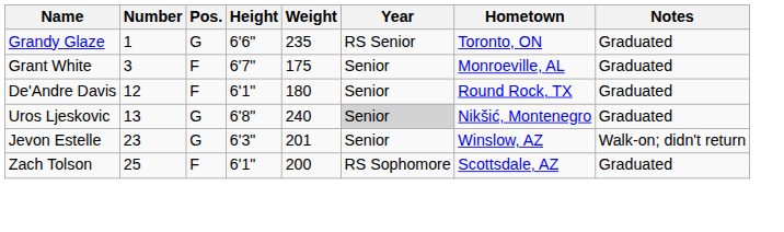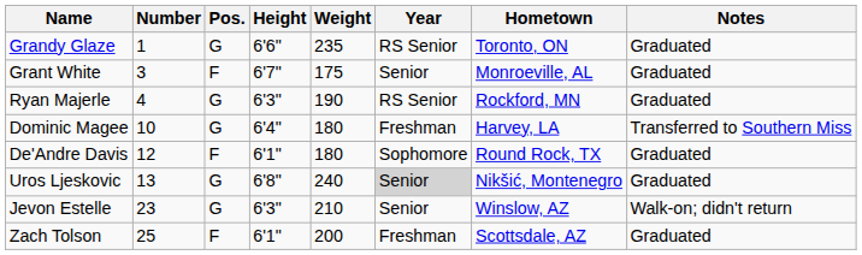+ row: Ryan Majerle | 4 | G | 6'3" | 190 | RS Senior | Rockford, MN | Graduated
+ row: Dominic Magee | 10 | G | 6'4" | 180 | Freshman | Harvey, LA | Transferred to Southern Miss
De'Andre Davis | Year: Senior -> Sophomore
Jevon Estelle | Weight: 201 -> 210
Zach Tolson | Year: RS Sophomore -> Freshman
